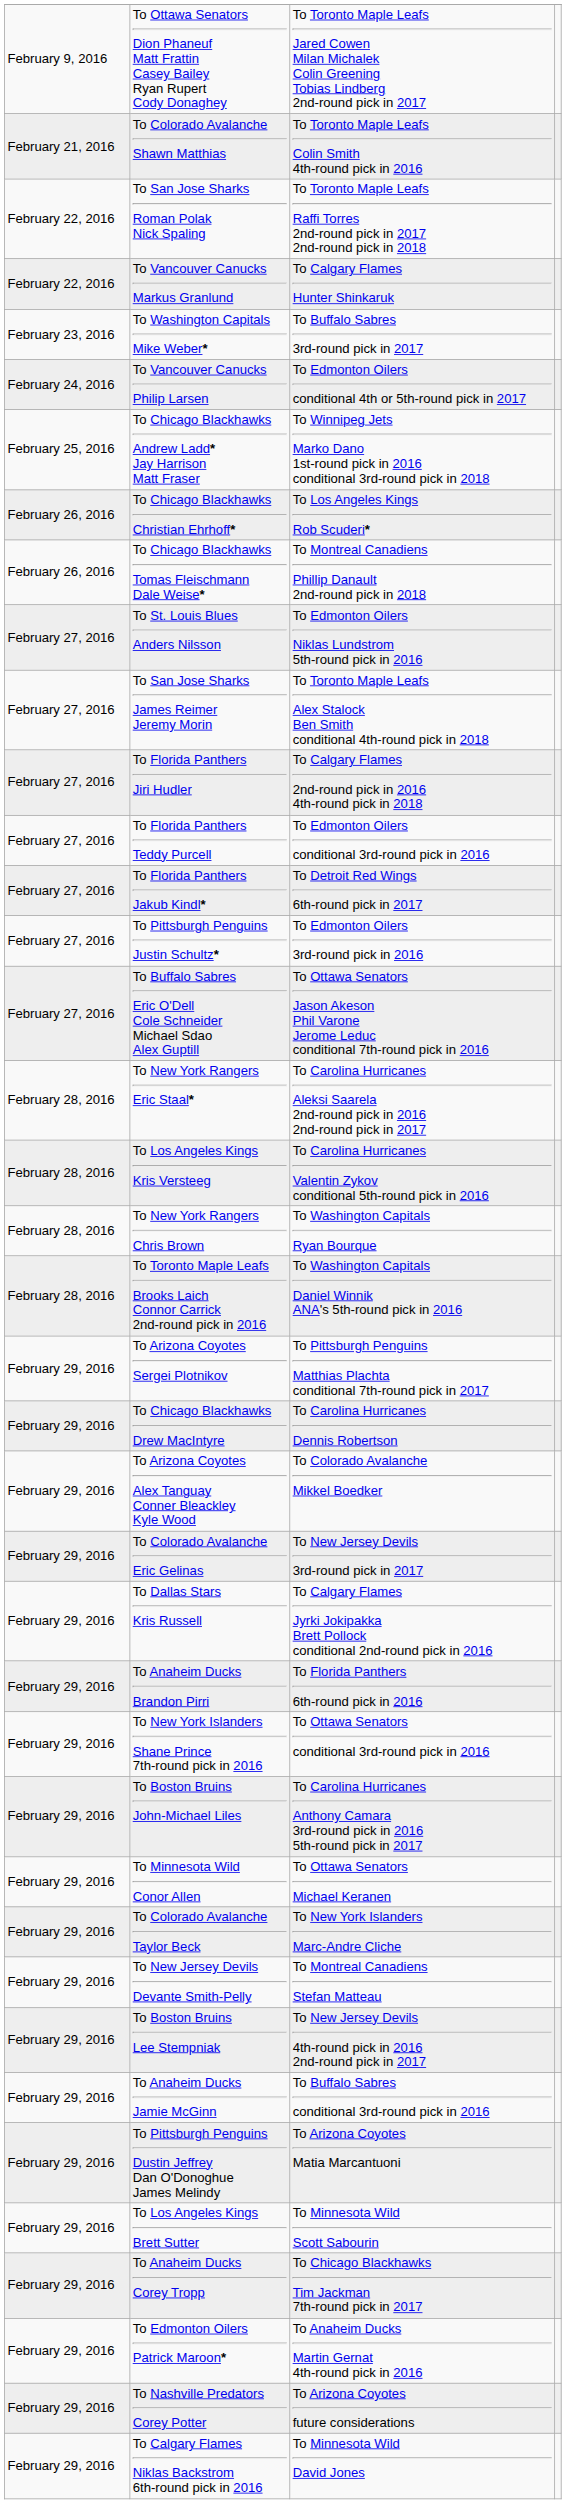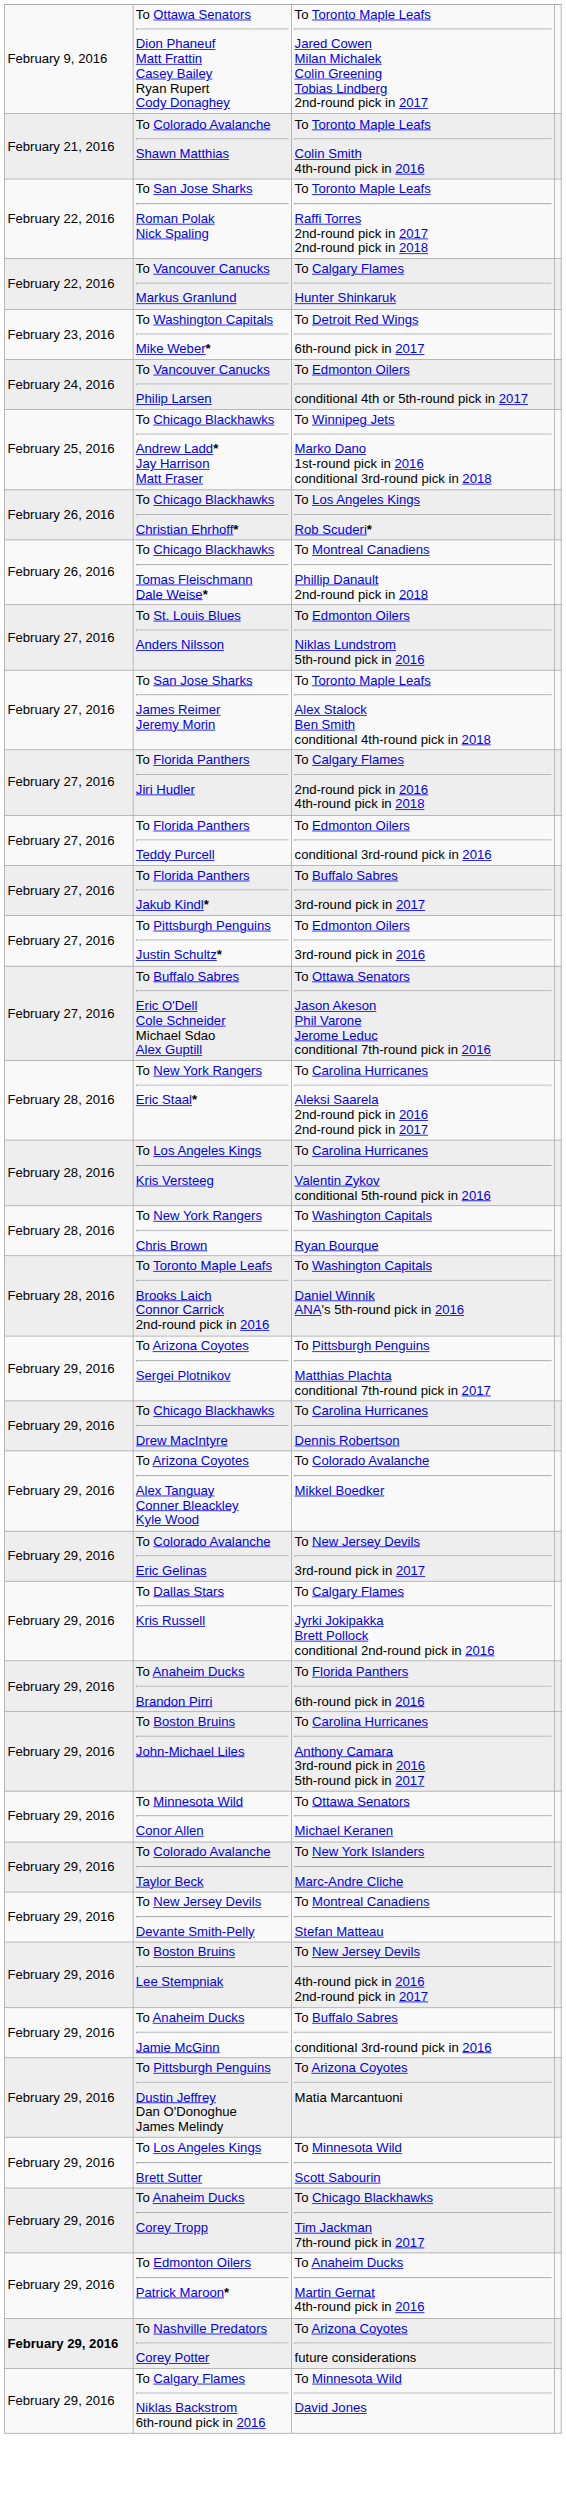To Washington Capitals Mike Weber* | column 3: To Buffalo Sabres 3rd-round pick in 2017 -> To Detroit Red Wings 6th-round pick in 2017
To Florida Panthers Jakub Kindl* | column 3: To Detroit Red Wings 6th-round pick in 2017 -> To Buffalo Sabres 3rd-round pick in 2017
- row: February 29, 2016 | To New York Islanders Shane Prince 7th-round pick in 2016 | To Ottawa Senators conditional 3rd-round pick in 2016
To Nashville Predators Corey Potter | column 1: normal -> bold
